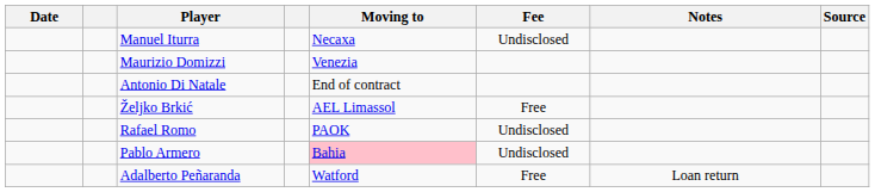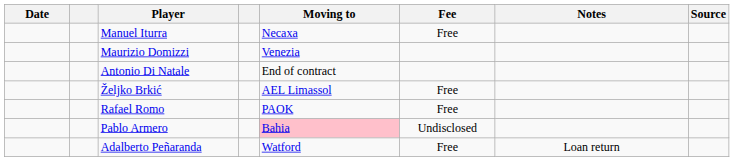Manuel Iturra | Fee: Undisclosed -> Free
Rafael Romo | Fee: Undisclosed -> Free
